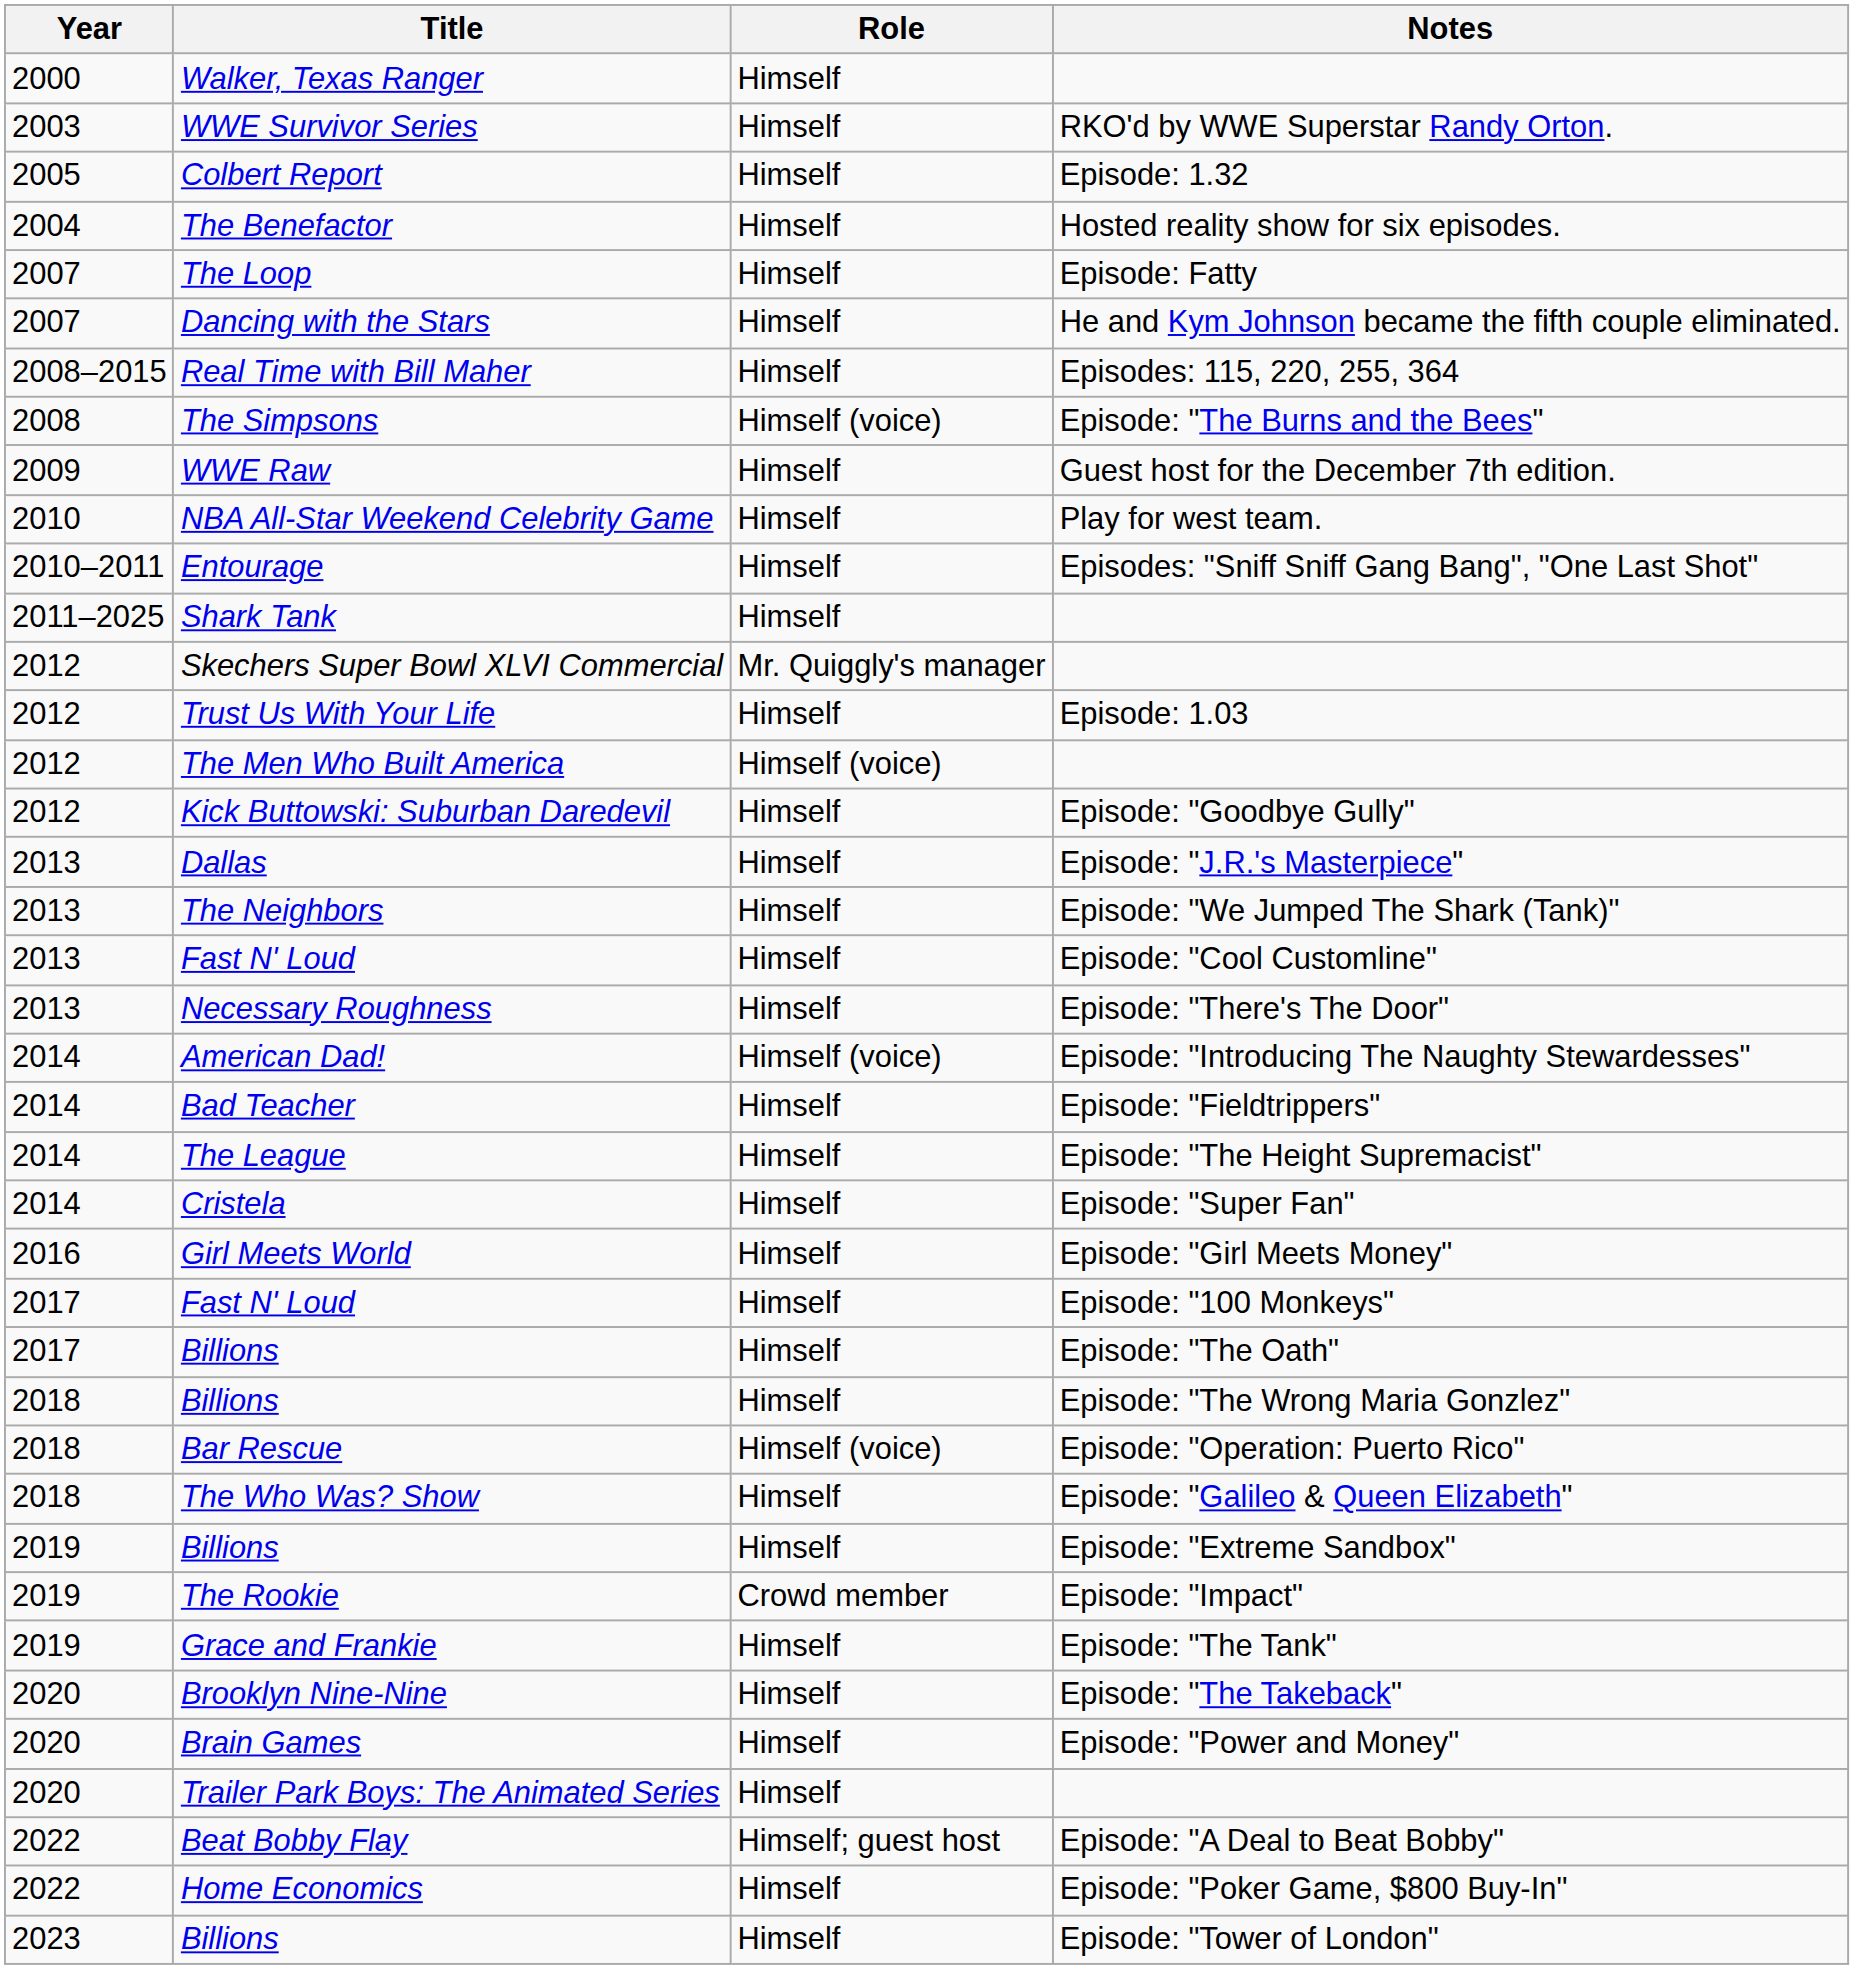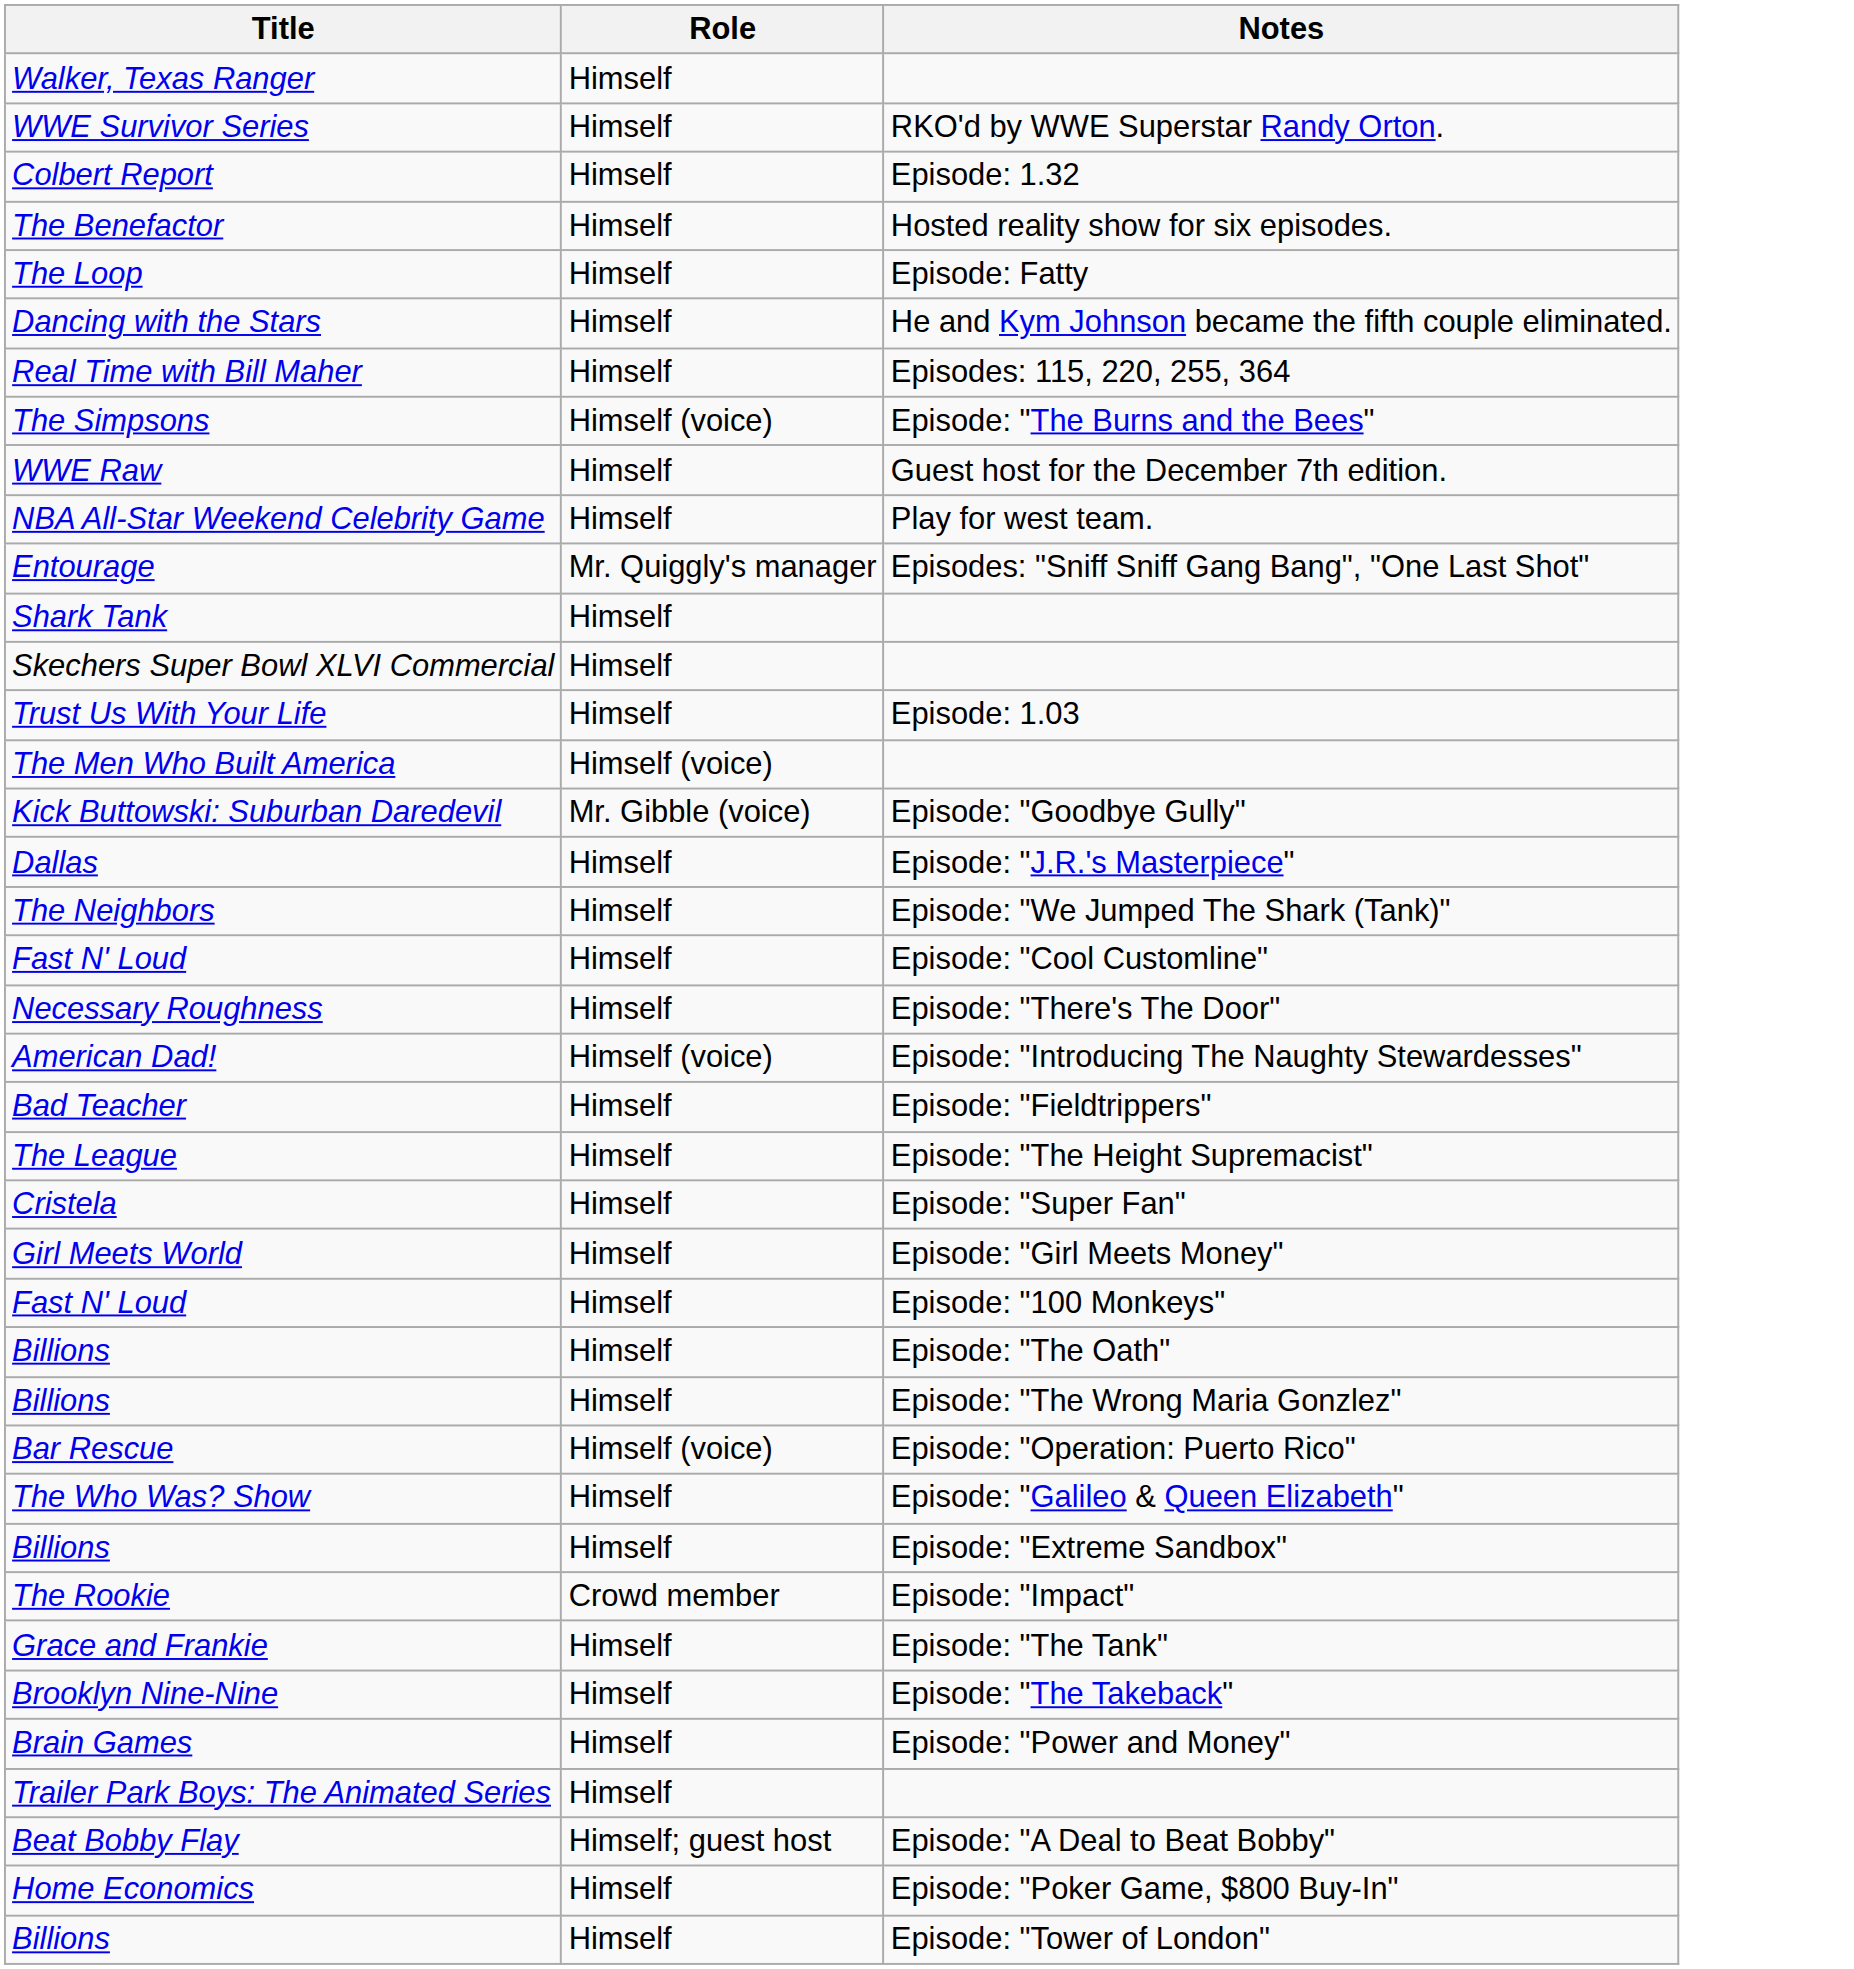- column: Year | 2000 | 2003 | 2005 | 2004 | 2007 | 2007 | 2008–2015 | 2008 | 2009 | 2010 | 2010–2011 | 2011–2025 | 2012 | 2012 | 2012 | 2012 | 2013 | 2013 | 2013 | 2013 | 2014 | 2014 | 2014 | 2014 | 2016 | 2017 | 2017 | 2018 | 2018 | 2018 | 2019 | 2019 | 2019 | 2020 | 2020 | 2020 | 2022 | 2022 | 2023
Entourage | Role: Himself -> Mr. Quiggly's manager
Skechers Super Bowl XLVI Commercial | Role: Mr. Quiggly's manager -> Himself
Kick Buttowski: Suburban Daredevil | Role: Himself -> Mr. Gibble (voice)
